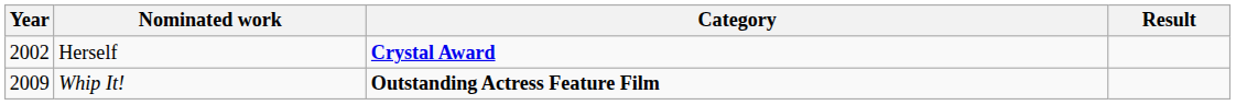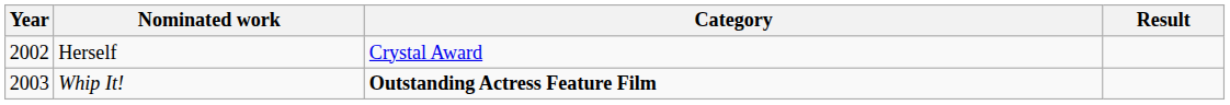Herself | Category: bold -> normal
Whip It! | Year: 2009 -> 2003
